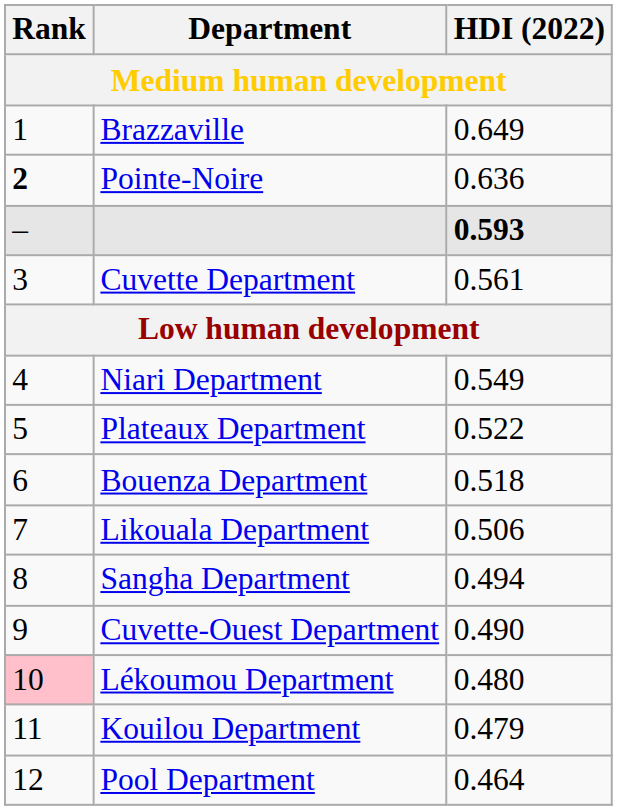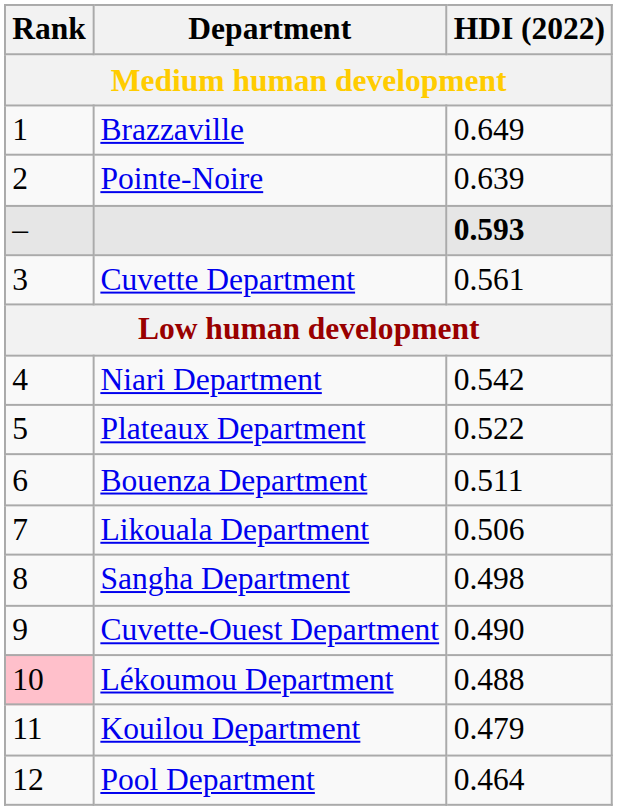Pointe-Noire | Rank: bold -> normal
Pointe-Noire | HDI (2022): 0.636 -> 0.639
Niari Department | HDI (2022): 0.549 -> 0.542
Bouenza Department | HDI (2022): 0.518 -> 0.511
Sangha Department | HDI (2022): 0.494 -> 0.498
Lékoumou Department | HDI (2022): 0.480 -> 0.488
